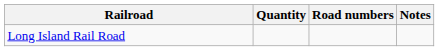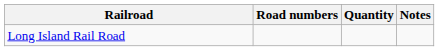columns swapped: Quantity <-> Road numbers
